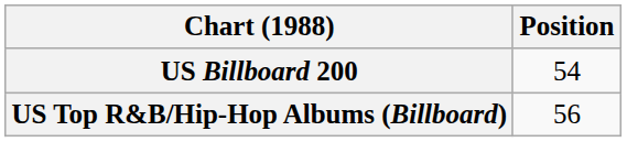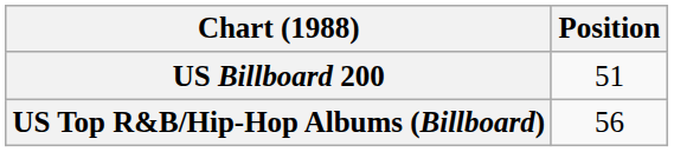US Billboard 200 | Position: 54 -> 51
